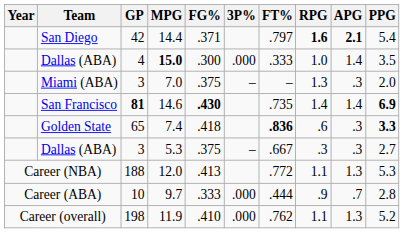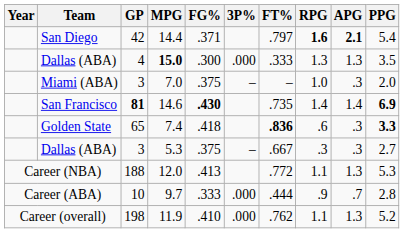15.0 | RPG: 1.0 -> 1.3
15.0 | APG: 1.4 -> 1.3
7.0 | RPG: 1.3 -> 1.0
